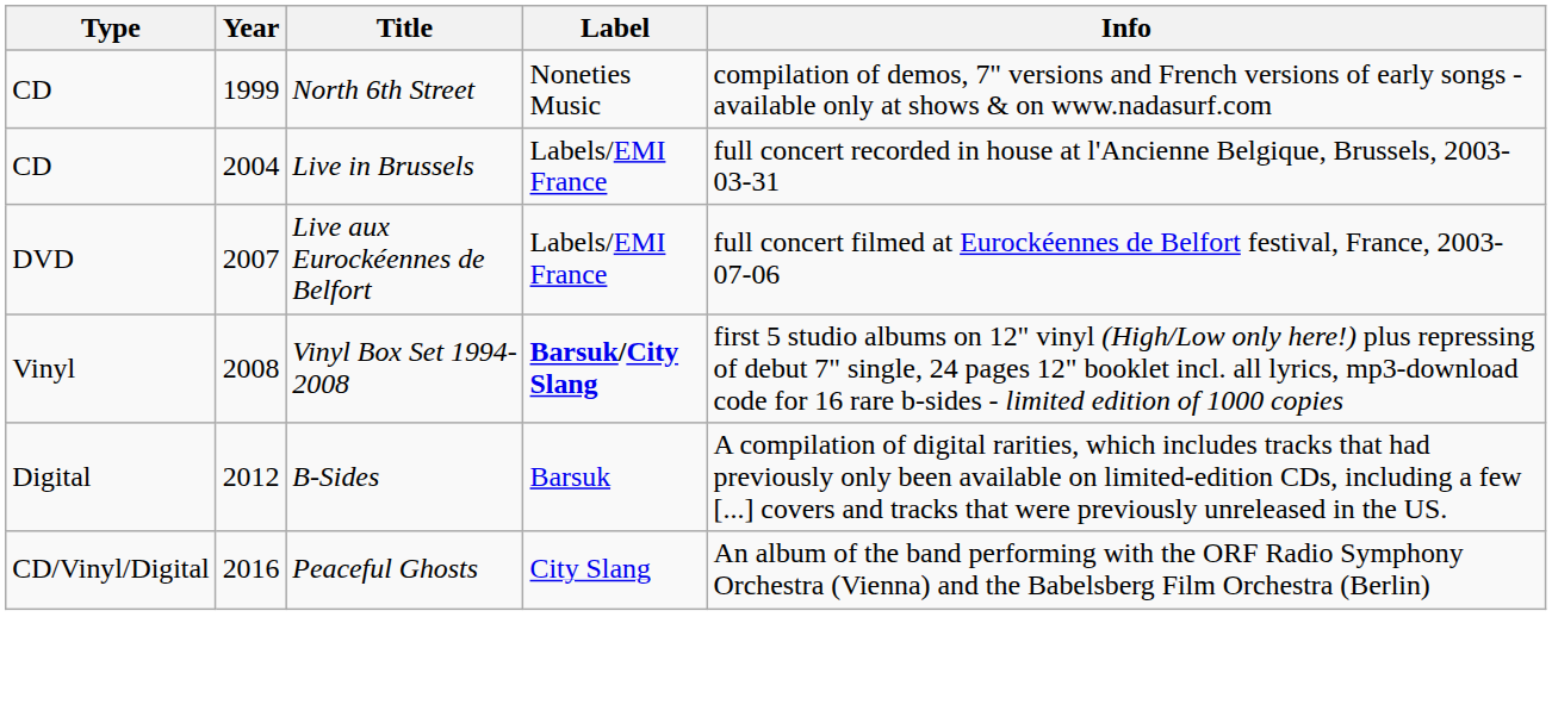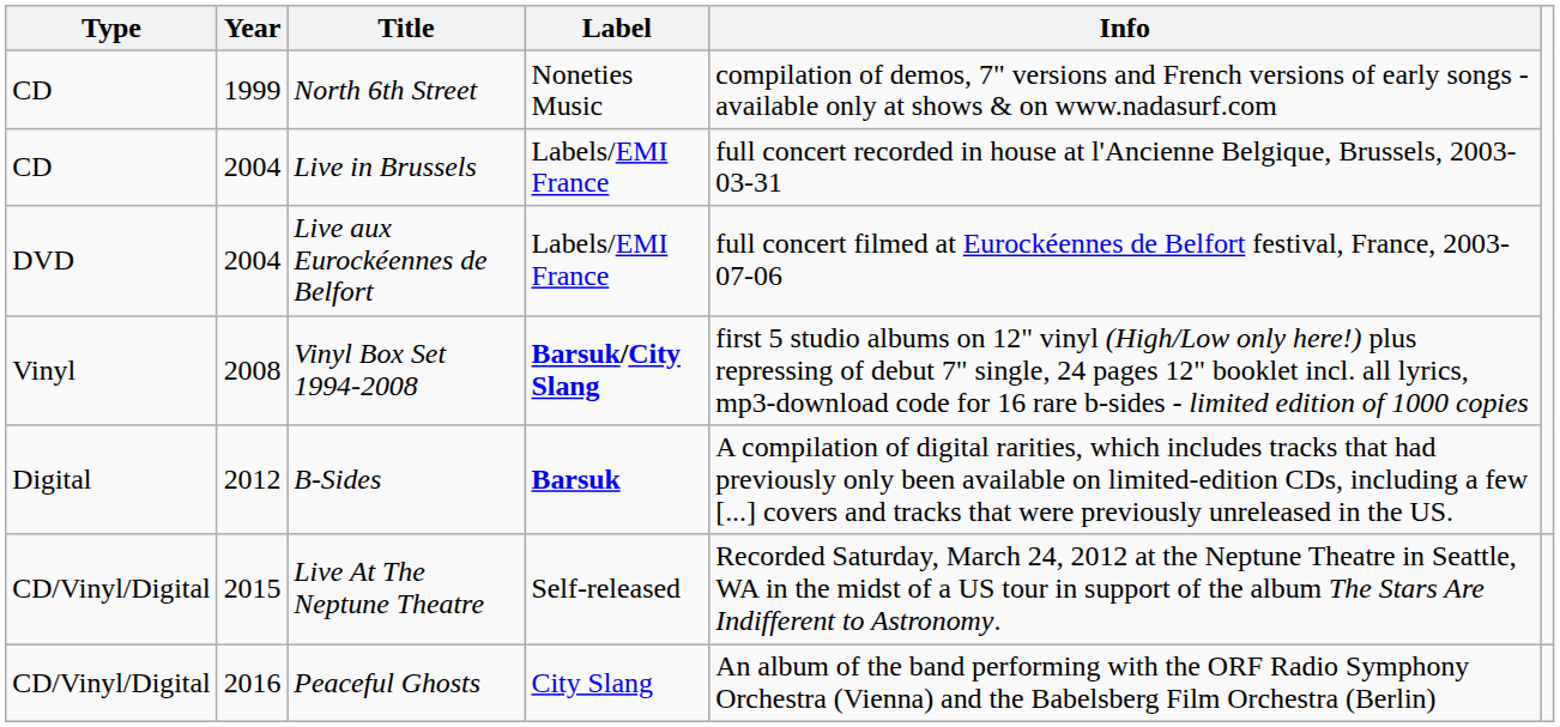Live aux Eurockéennes de Belfort | Year: 2007 -> 2004
B-Sides | Label: normal -> bold
+ row: CD/Vinyl/Digital | 2015 | Live At The Neptune Theatre | Self-released | Recorded Saturday, March 24, 2012 at the Neptune Theatre in Seattle, WA in the midst of a US tour in support of the album The Stars Are Indifferent to Astronomy.
